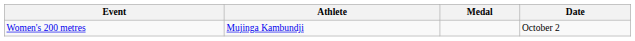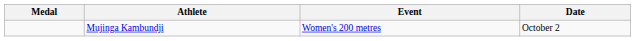columns swapped: Medal <-> Event
